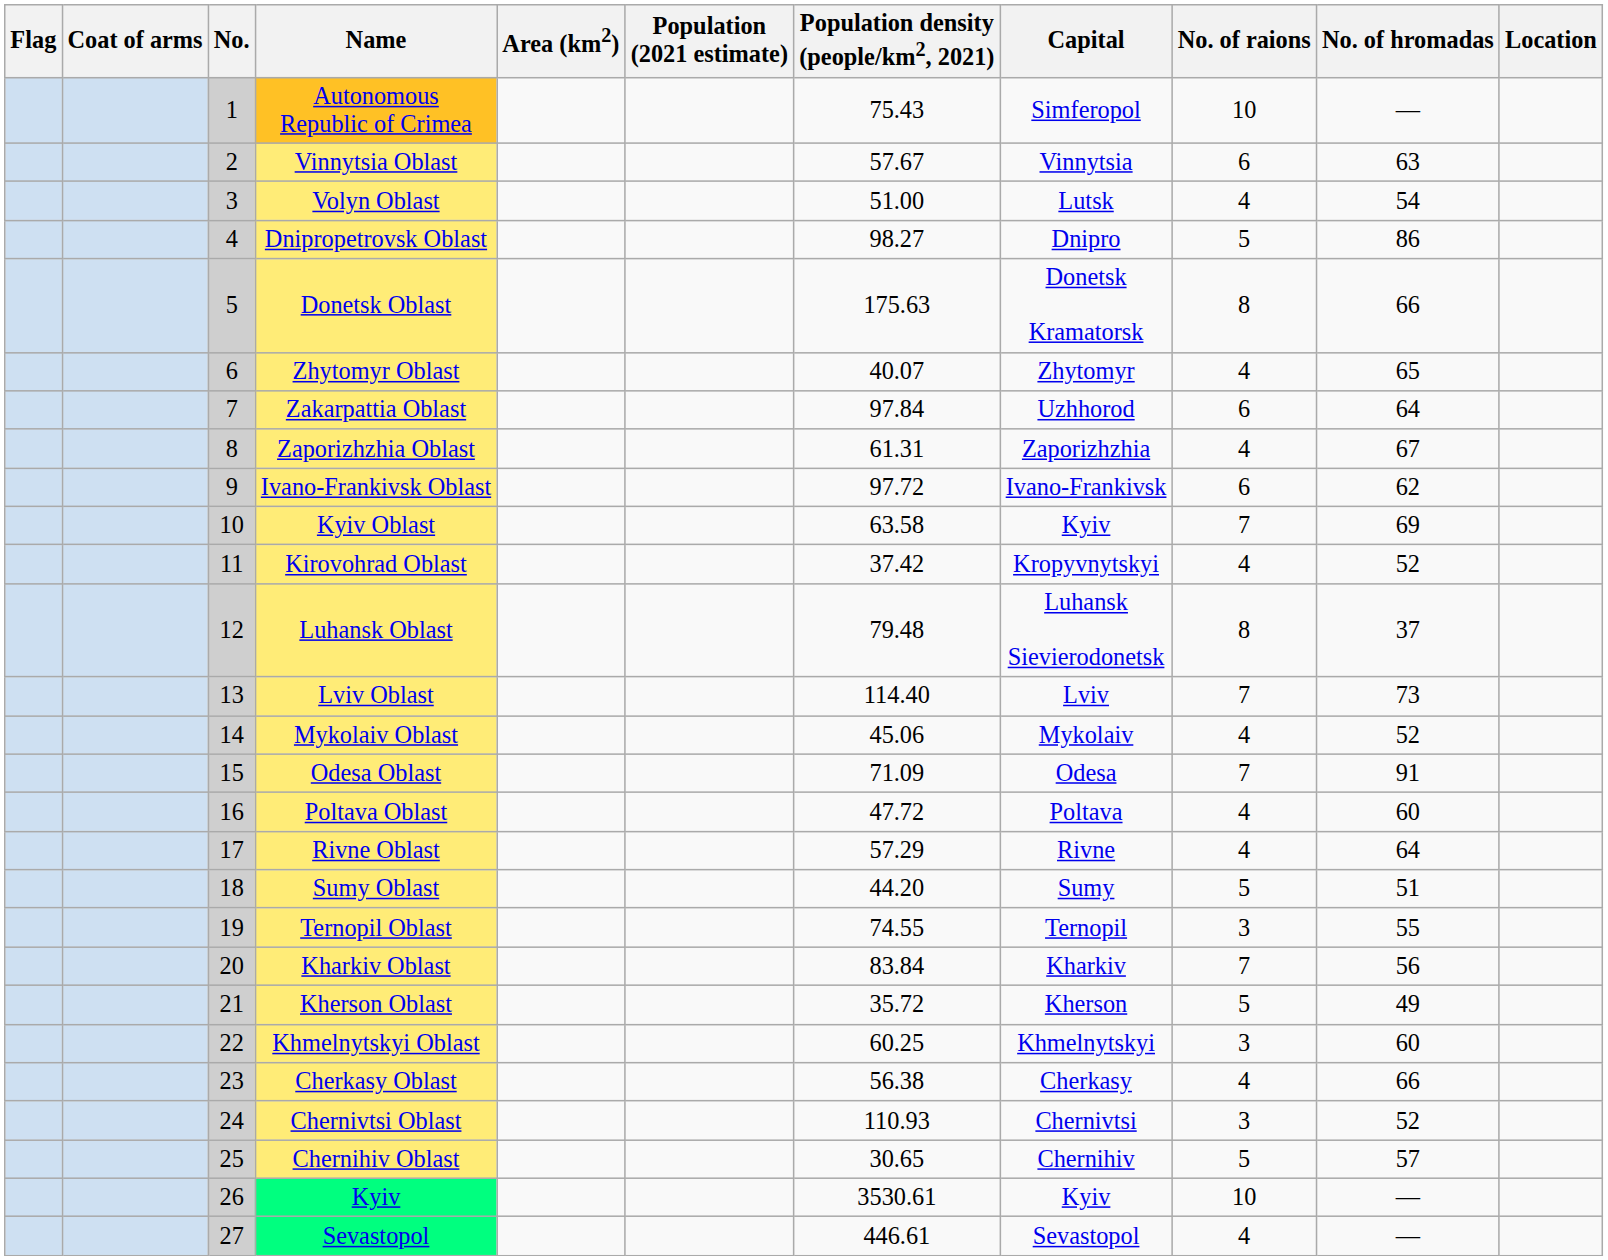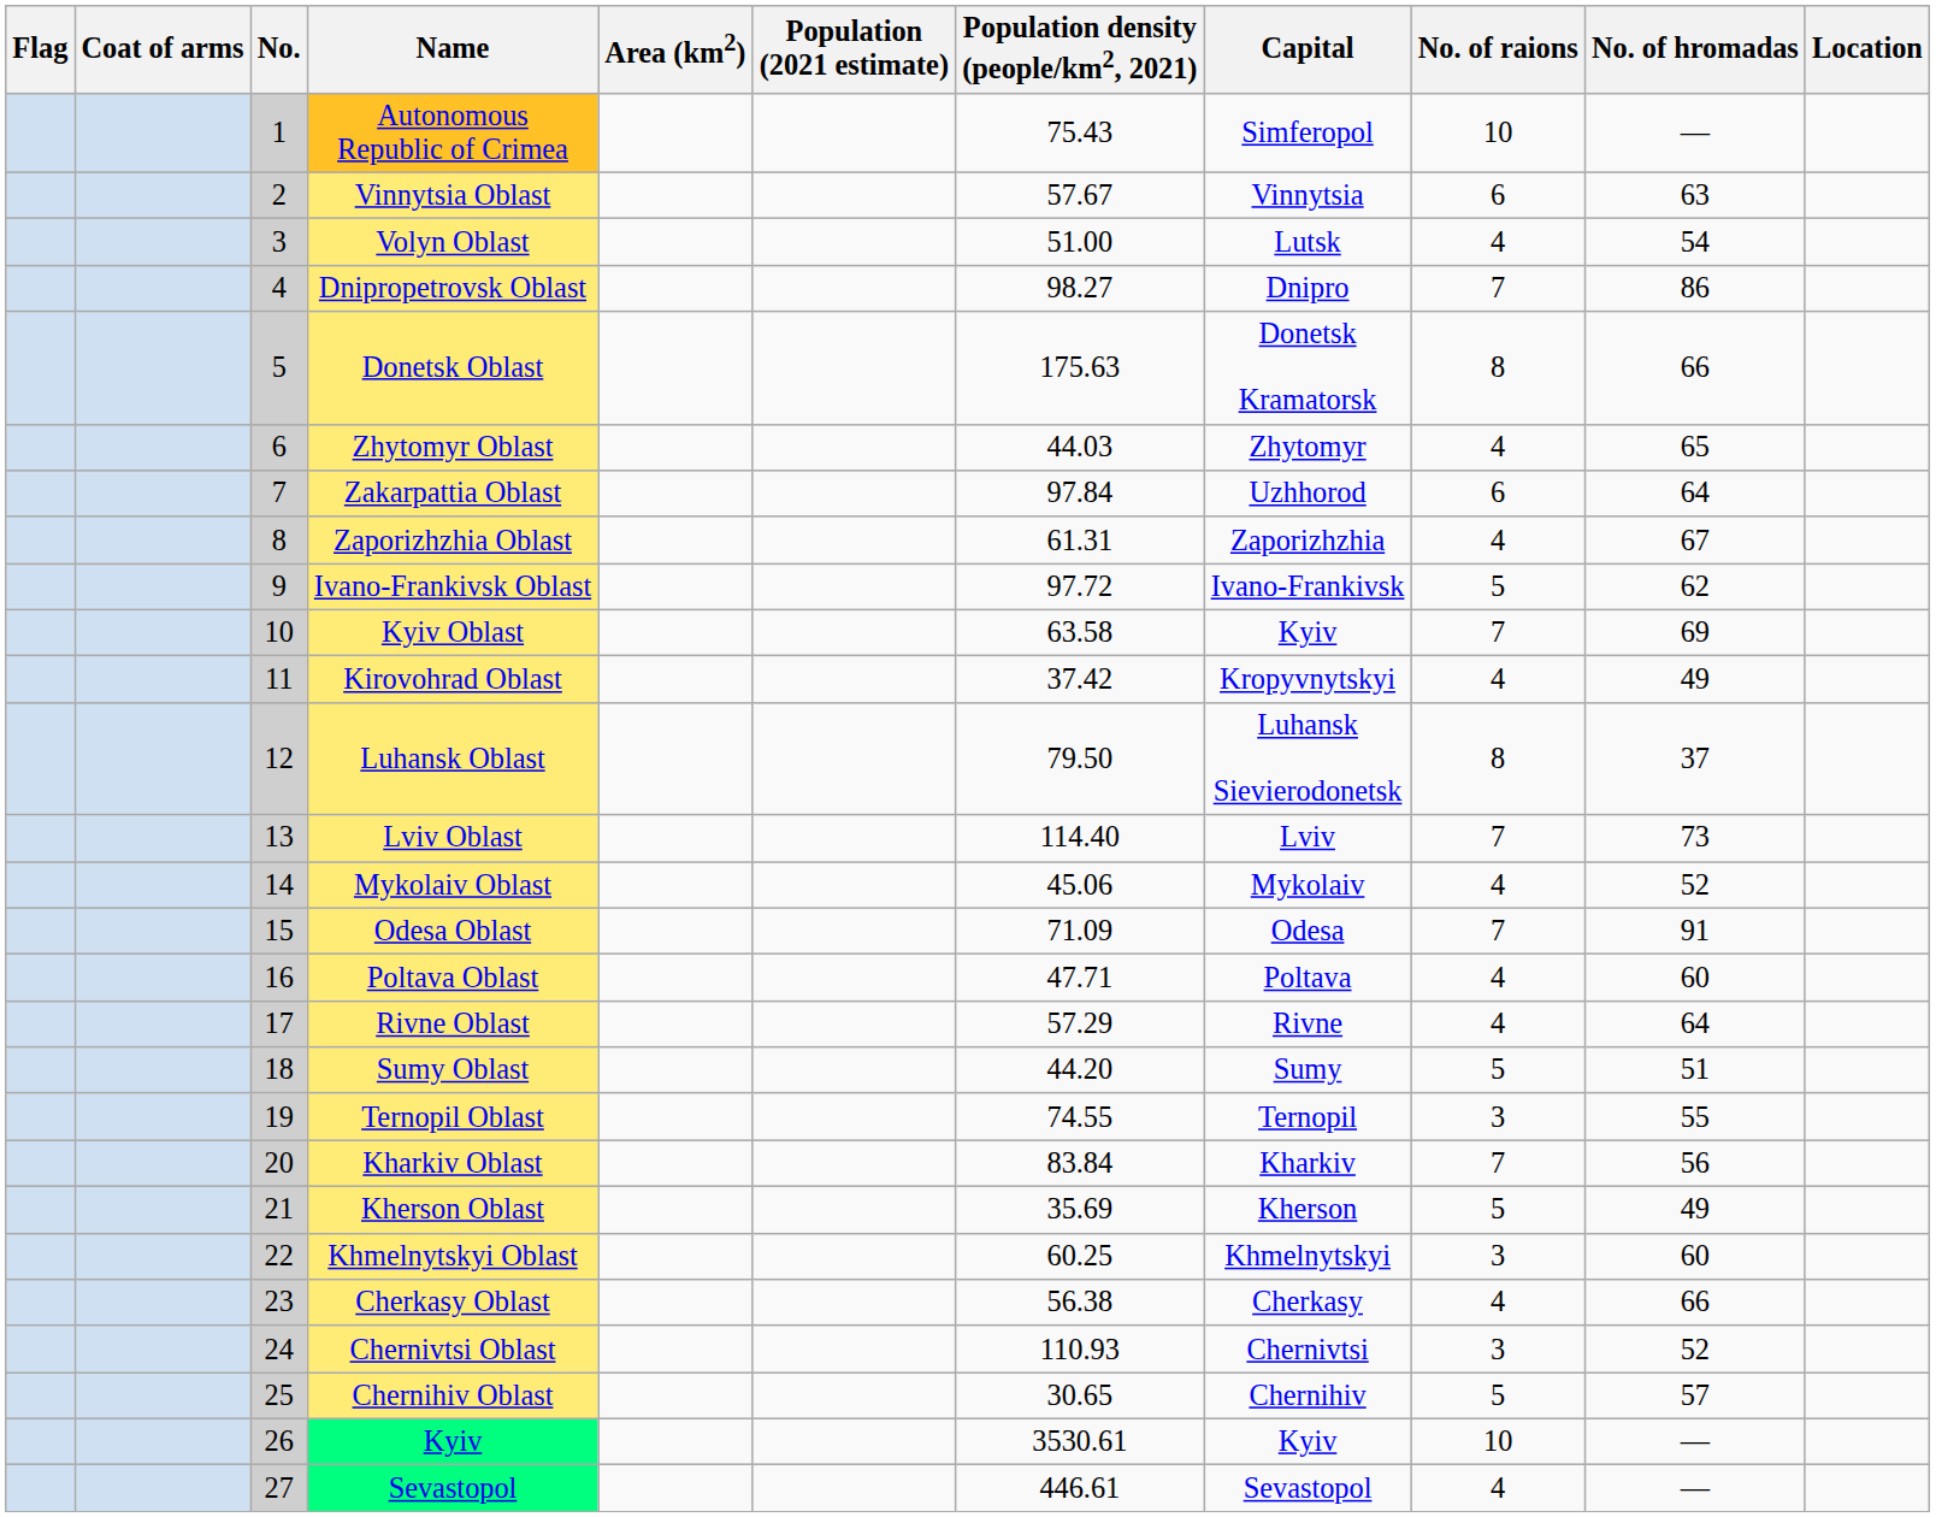Dnipropetrovsk Oblast | No. of raions: 5 -> 7
Zhytomyr Oblast | Population density (people/km2, 2021): 40.07 -> 44.03
Ivano-Frankivsk Oblast | No. of raions: 6 -> 5
Kirovohrad Oblast | No. of hromadas: 52 -> 49
Luhansk Oblast | Population density (people/km2, 2021): 79.48 -> 79.50
Poltava Oblast | Population density (people/km2, 2021): 47.72 -> 47.71
Kherson Oblast | Population density (people/km2, 2021): 35.72 -> 35.69
